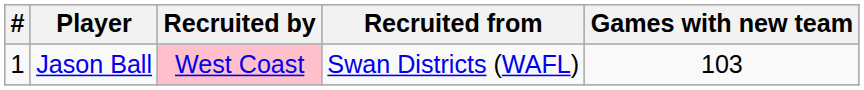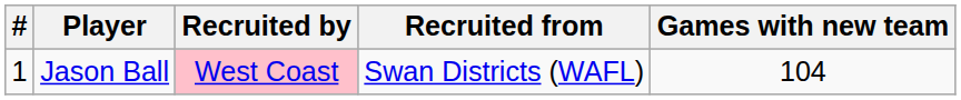Jason Ball | Games with new team: 103 -> 104
